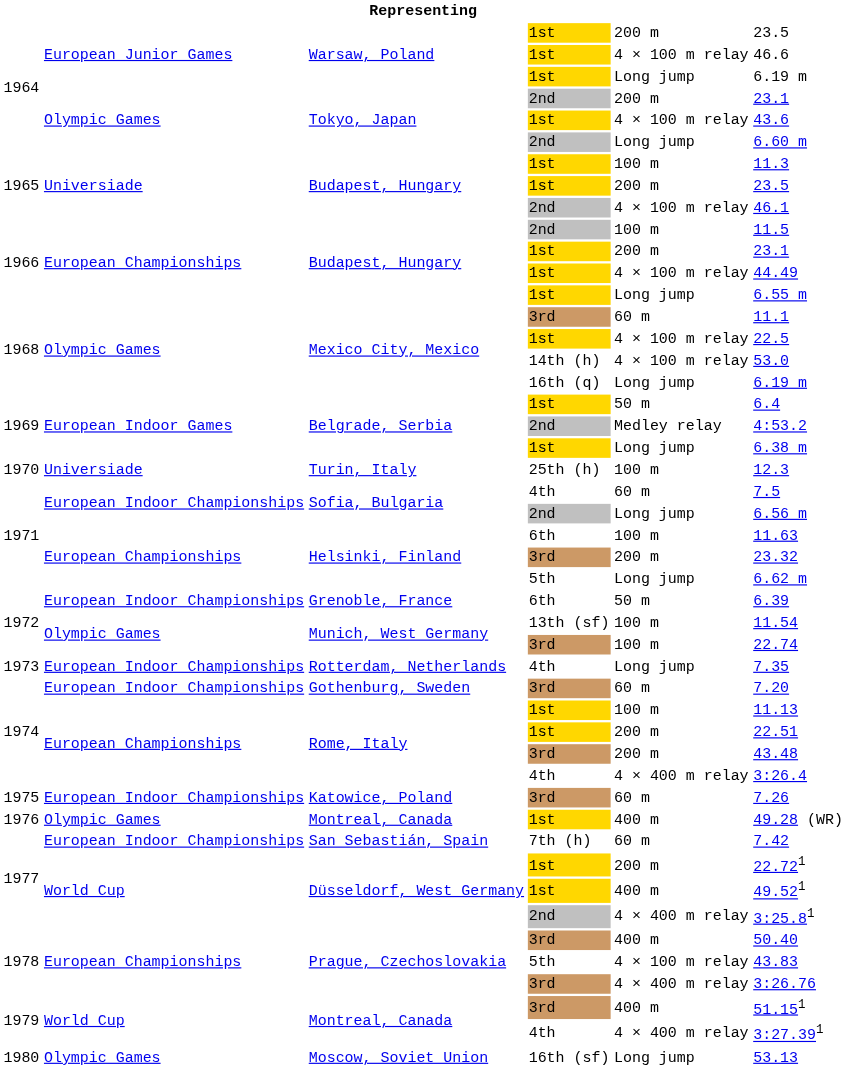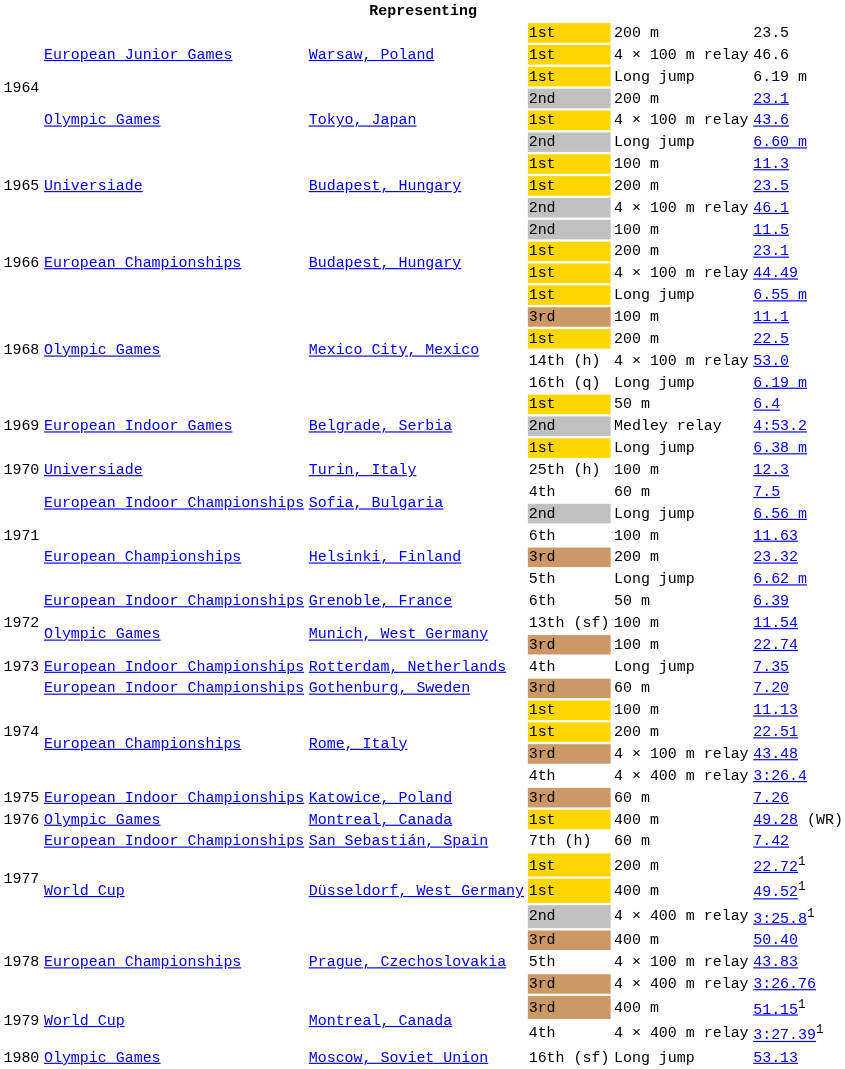Mexico City, Mexico / 3rd | column 5: 60 m -> 100 m
Mexico City, Mexico / 1st | column 5: 4 × 100 m relay -> 200 m
Rome, Italy / 3rd | column 5: 200 m -> 4 × 100 m relay
